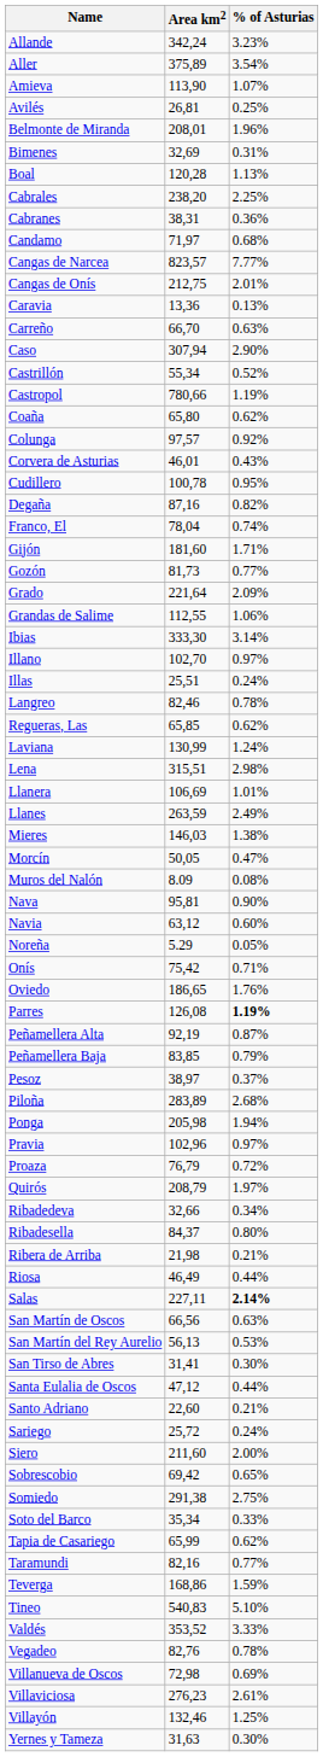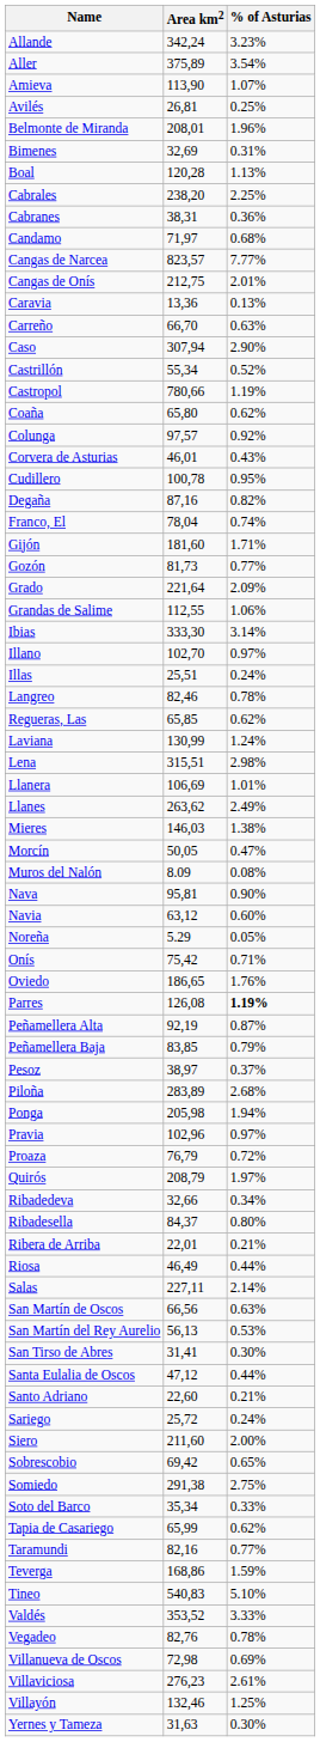Llanes | Area km2: 263,59 -> 263,62
Ribera de Arriba | Area km2: 21,98 -> 22,01
Salas | % of Asturias: bold -> normal
